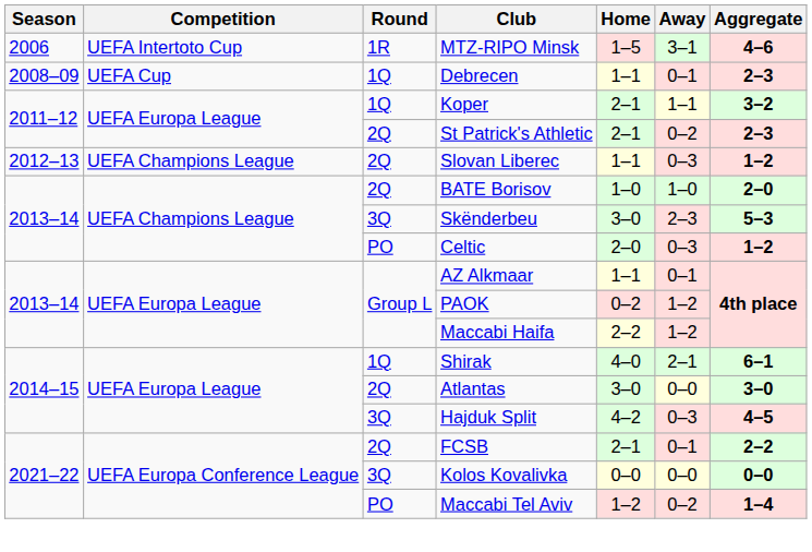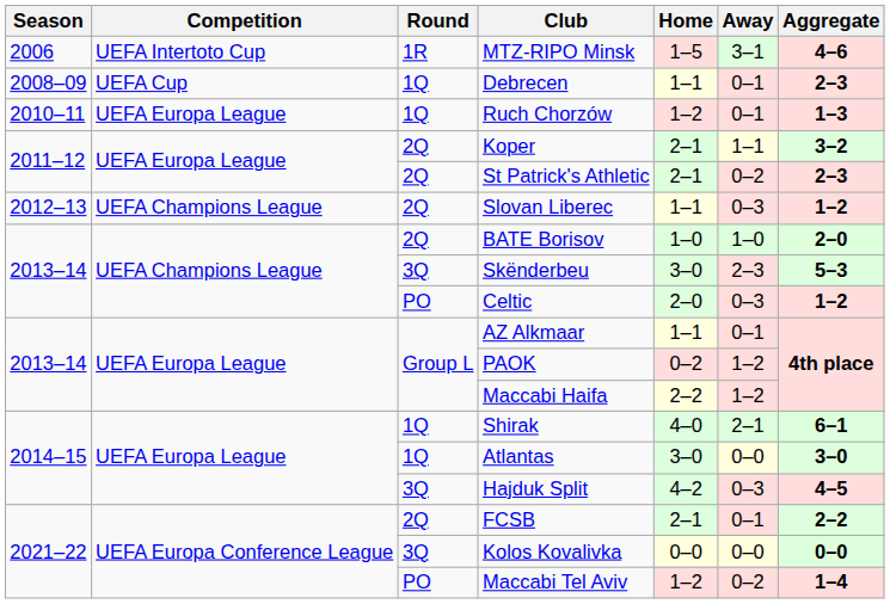+ row: 2010–11 | UEFA Europa League | 1Q | Ruch Chorzów | 1–2 | 0–1 | 1–3
Koper | Round: 1Q -> 2Q
Atlantas | Round: 2Q -> 1Q
